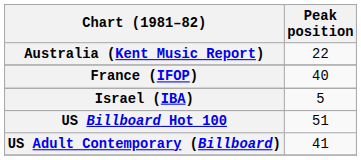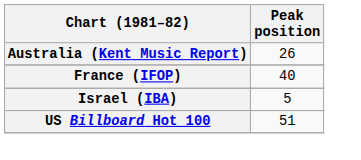Australia (Kent Music Report) | Peak position: 22 -> 26
- row: US Adult Contemporary (Billboard) | 41
